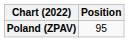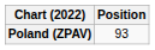Poland (ZPAV) | Position: 95 -> 93
